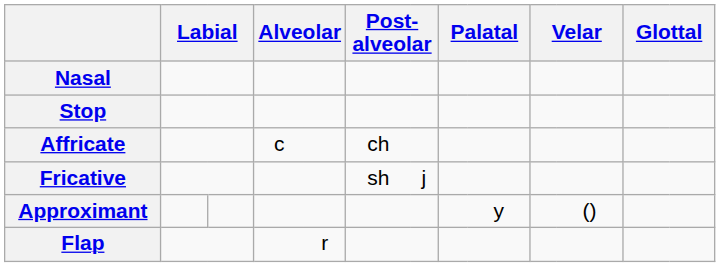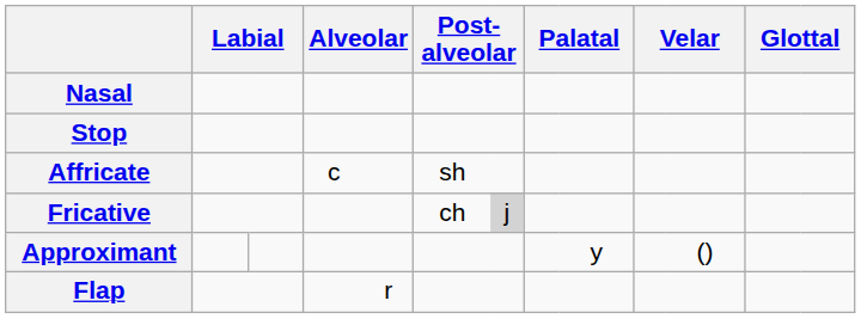Affricate | column 6: ch -> sh
Fricative | column 6: sh -> ch
Fricative | column 7: no background -> lightgrey background
